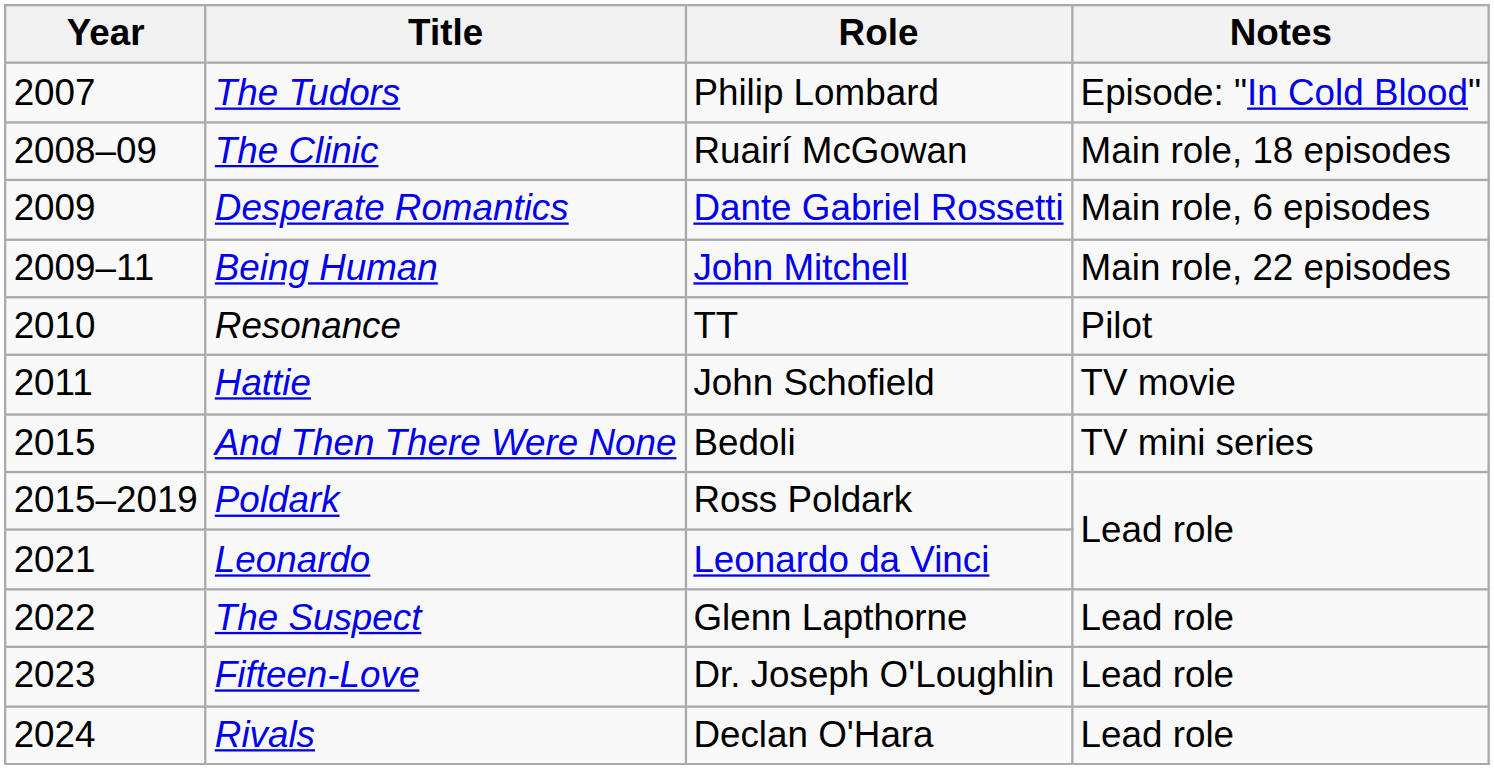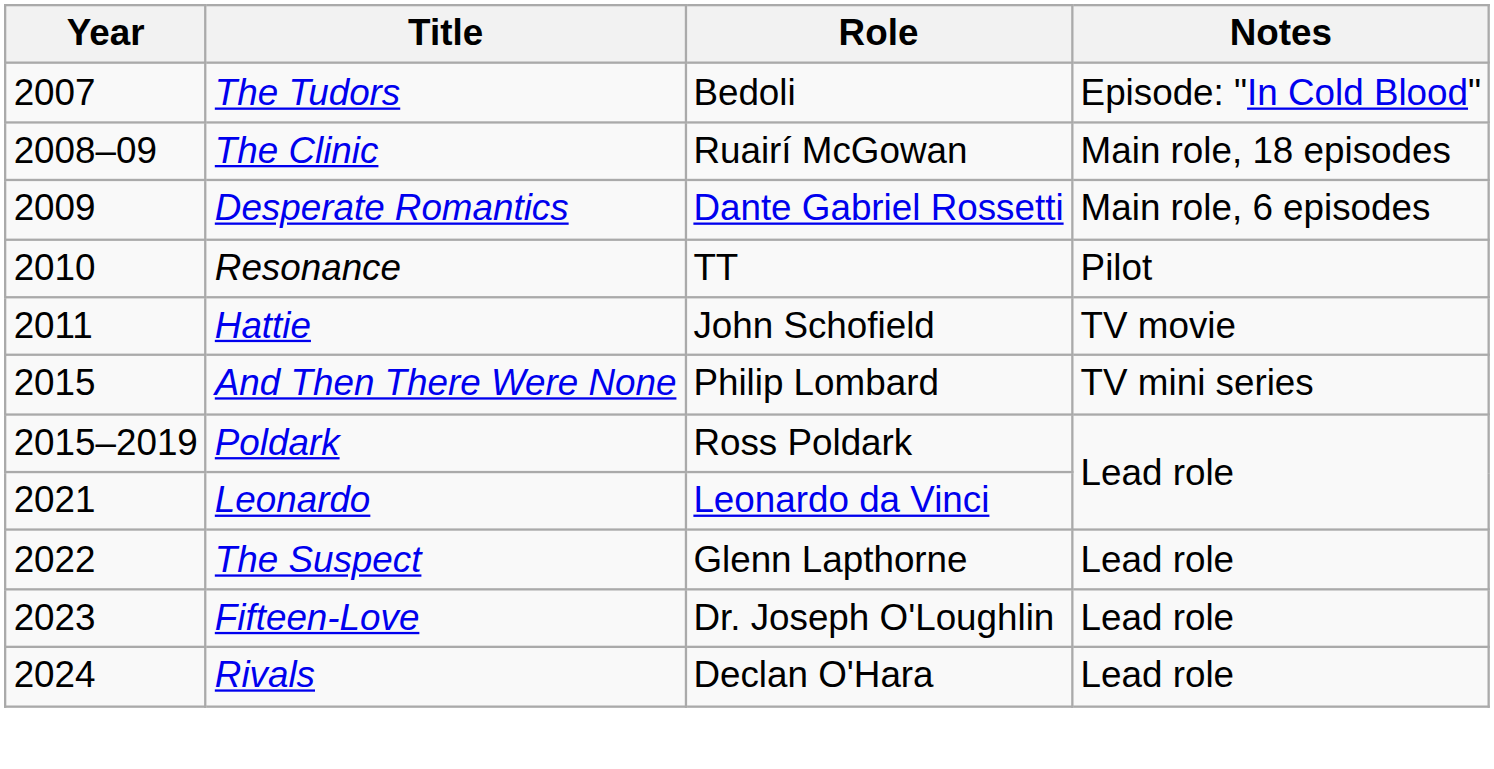The Tudors | Role: Philip Lombard -> Bedoli
- row: 2009–11 | Being Human | John Mitchell | Main role, 22 episodes
And Then There Were None | Role: Bedoli -> Philip Lombard
